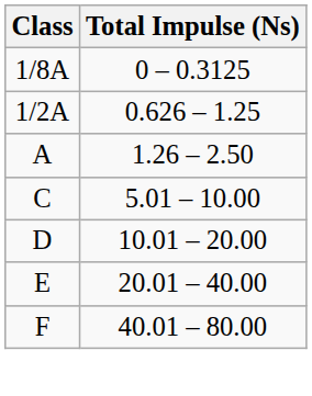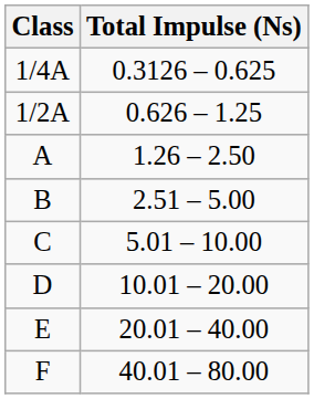- row: 1/8A | 0 – 0.3125
+ row: 1/4A | 0.3126 – 0.625
+ row: B | 2.51 – 5.00
